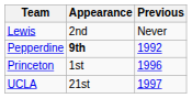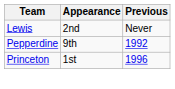Pepperdine | Appearance: bold -> normal
- row: UCLA | 21st | 1997
